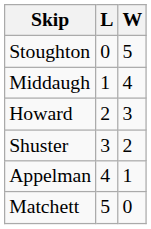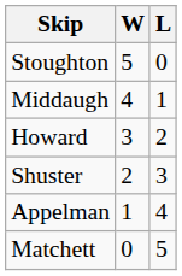columns swapped: W <-> L
